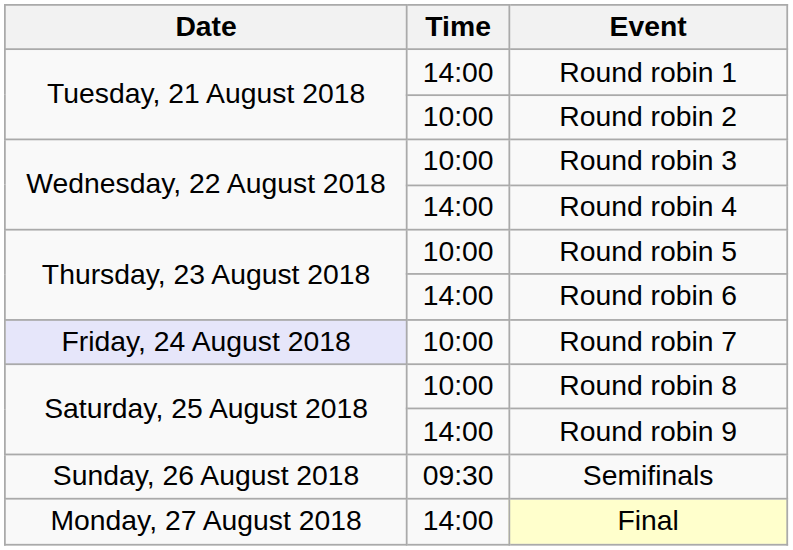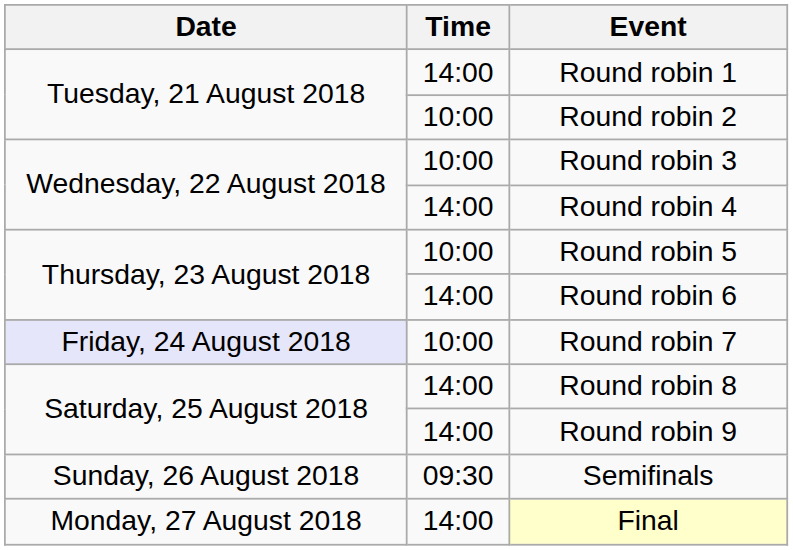Round robin 8 | Time: 10:00 -> 14:00
